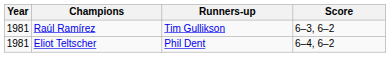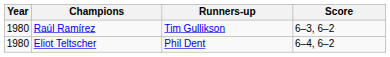Raúl Ramírez | Year: 1981 -> 1980
Eliot Teltscher | Year: 1981 -> 1980
